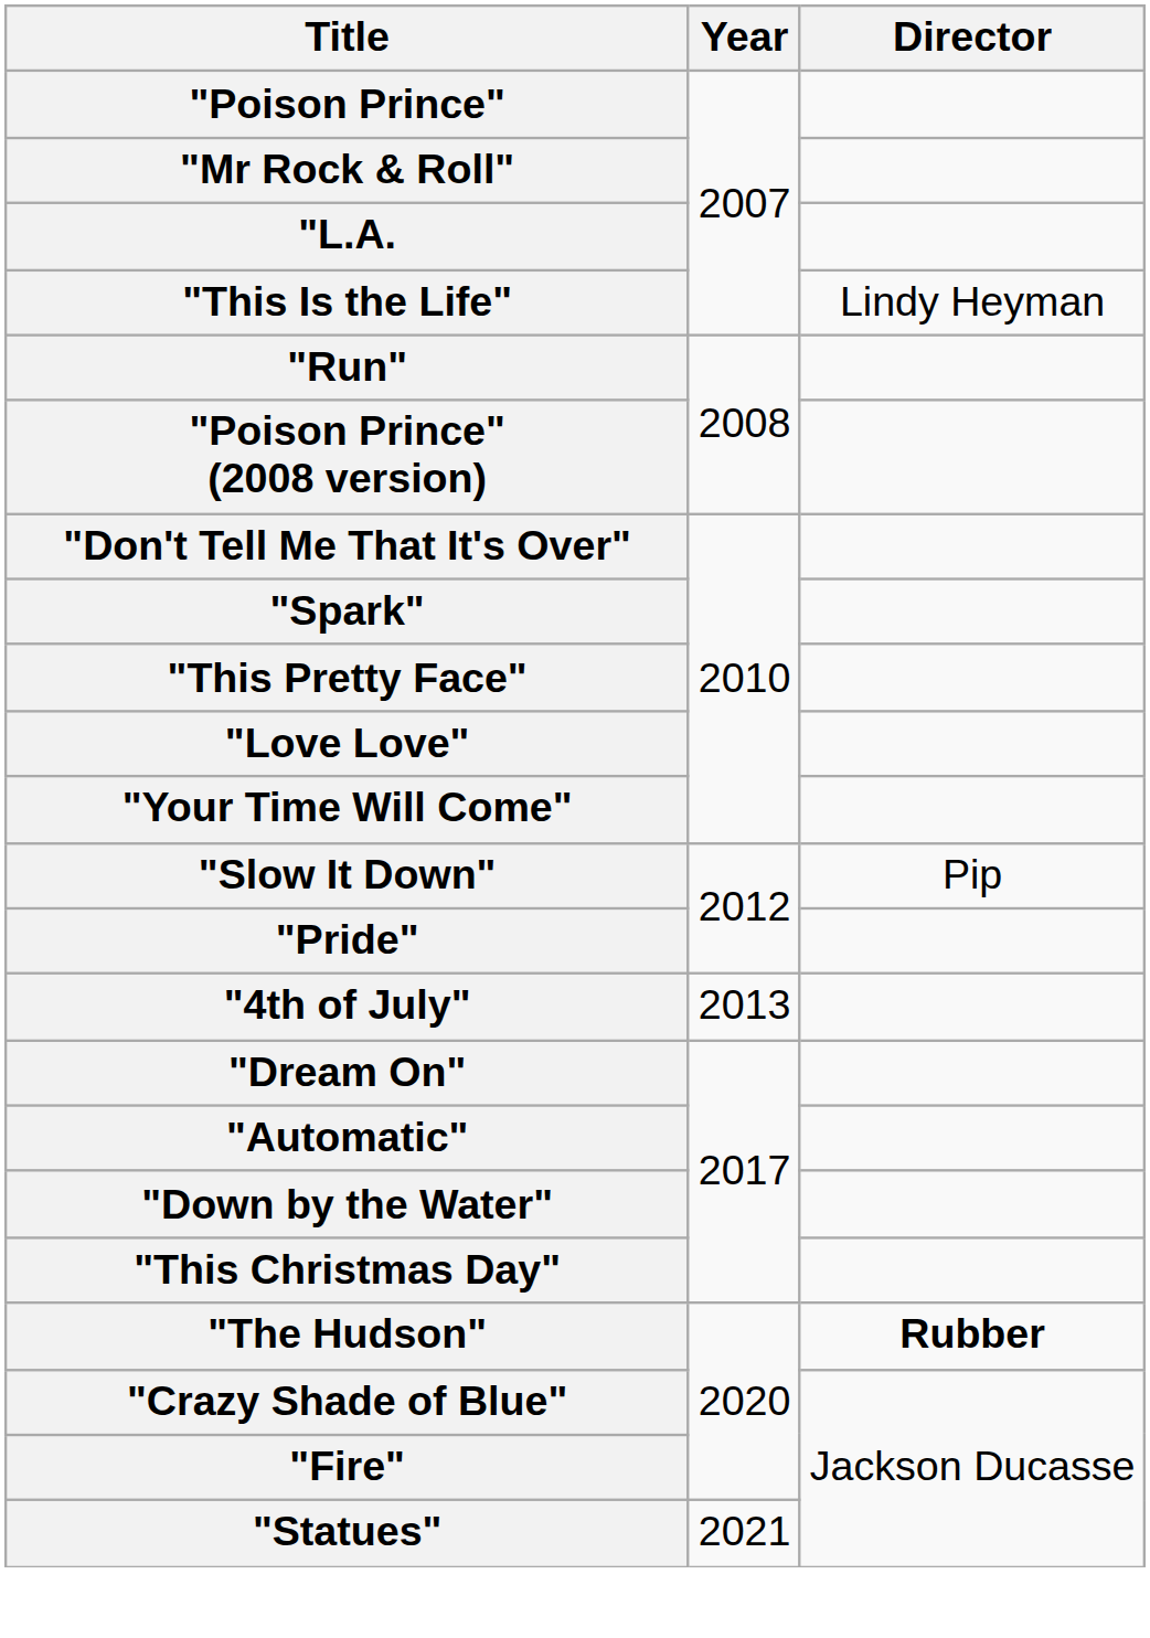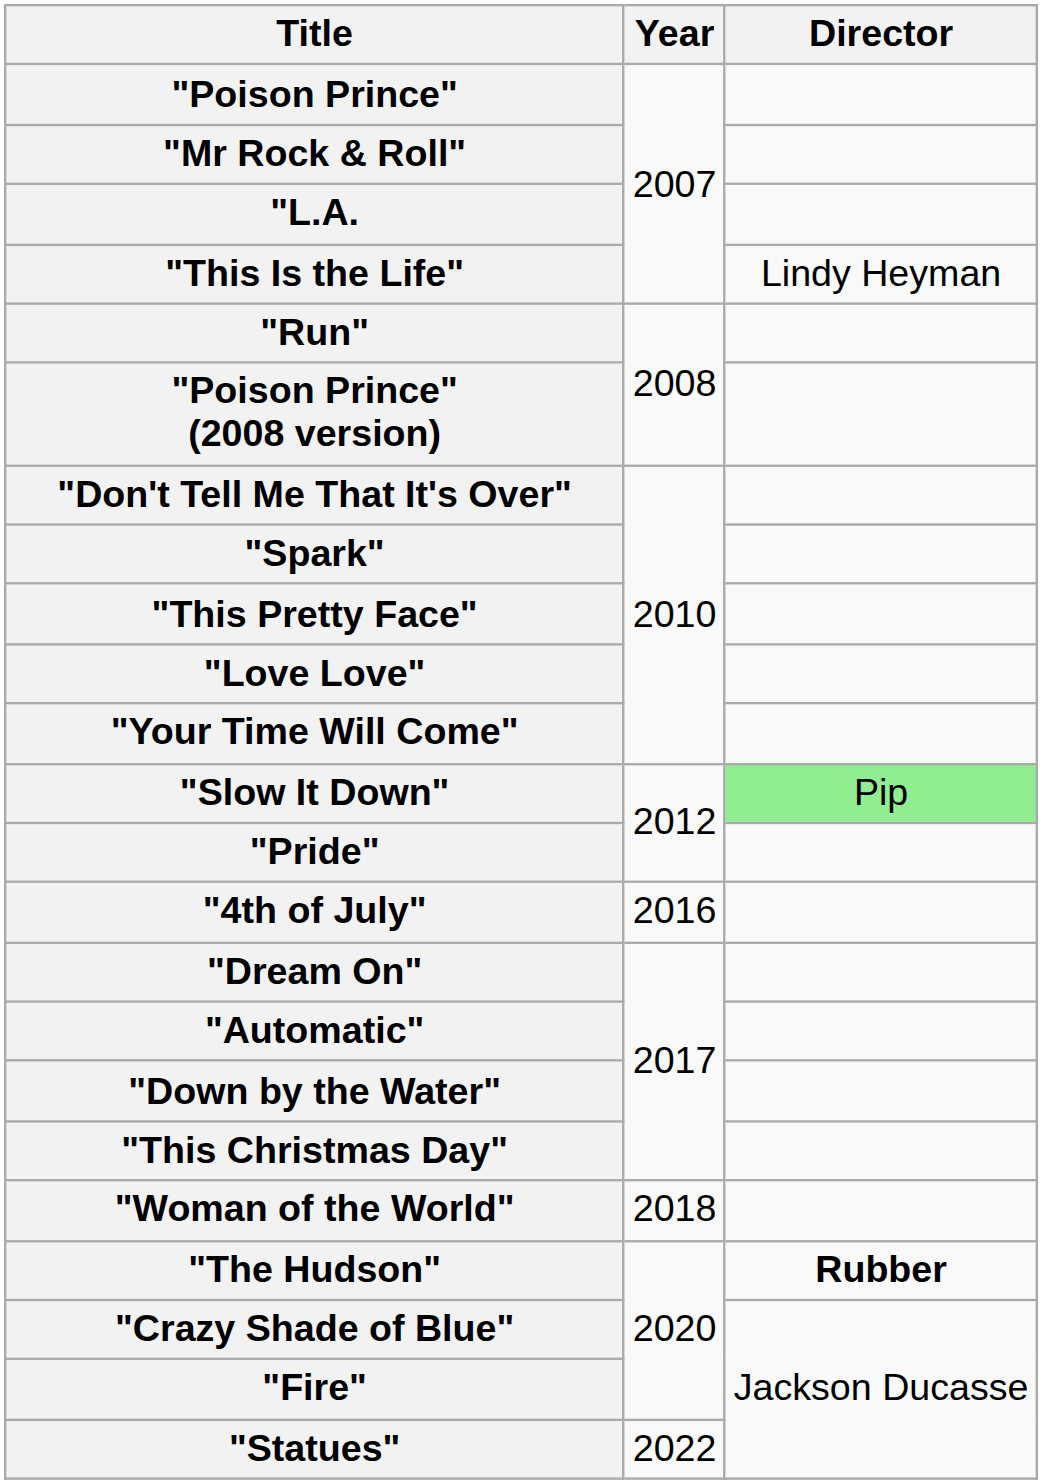"Slow It Down" | Director: no background -> lightgreen background
"4th of July" | Year: 2013 -> 2016
+ row: "Woman of the World" | 2018
"Statues" | Year: 2021 -> 2022
